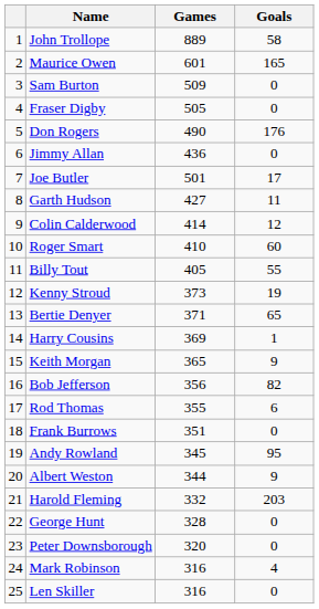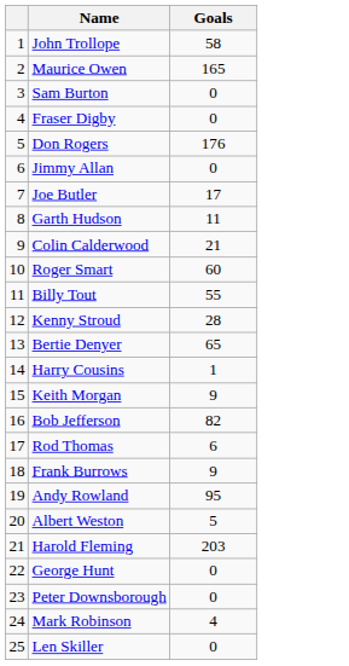- column: Games | 889 | 601 | 509 | 505 | 490 | 436 | 501 | 427 | 414 | 410 | 405 | 373 | 371 | 369 | 365 | 356 | 355 | 351 | 345 | 344 | 332 | 328 | 320 | 316 | 316
Colin Calderwood | Goals: 12 -> 21
Kenny Stroud | Goals: 19 -> 28
Frank Burrows | Goals: 0 -> 9
Albert Weston | Goals: 9 -> 5
